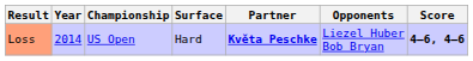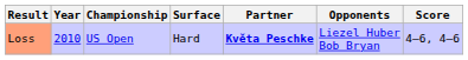Loss | Year: 2014 -> 2010
Loss | Score: bold -> normal
